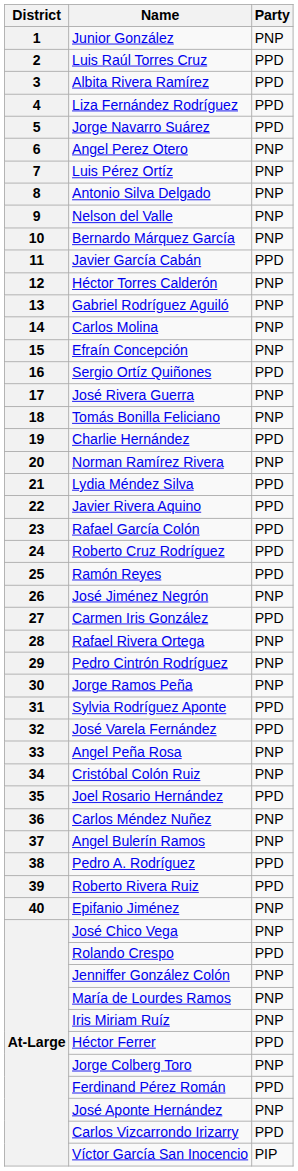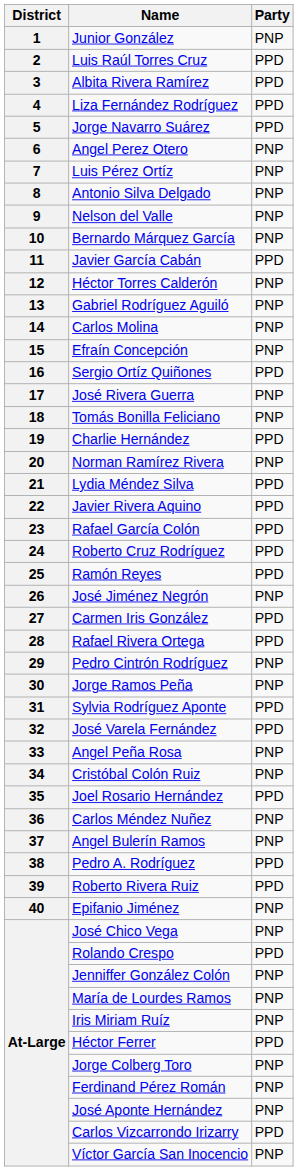Rafael Rivera Ortega | Party: PNP -> PPD
Ferdinand Pérez Román | Party: PPD -> PNP
Víctor García San Inocencio | Party: PIP -> PNP
